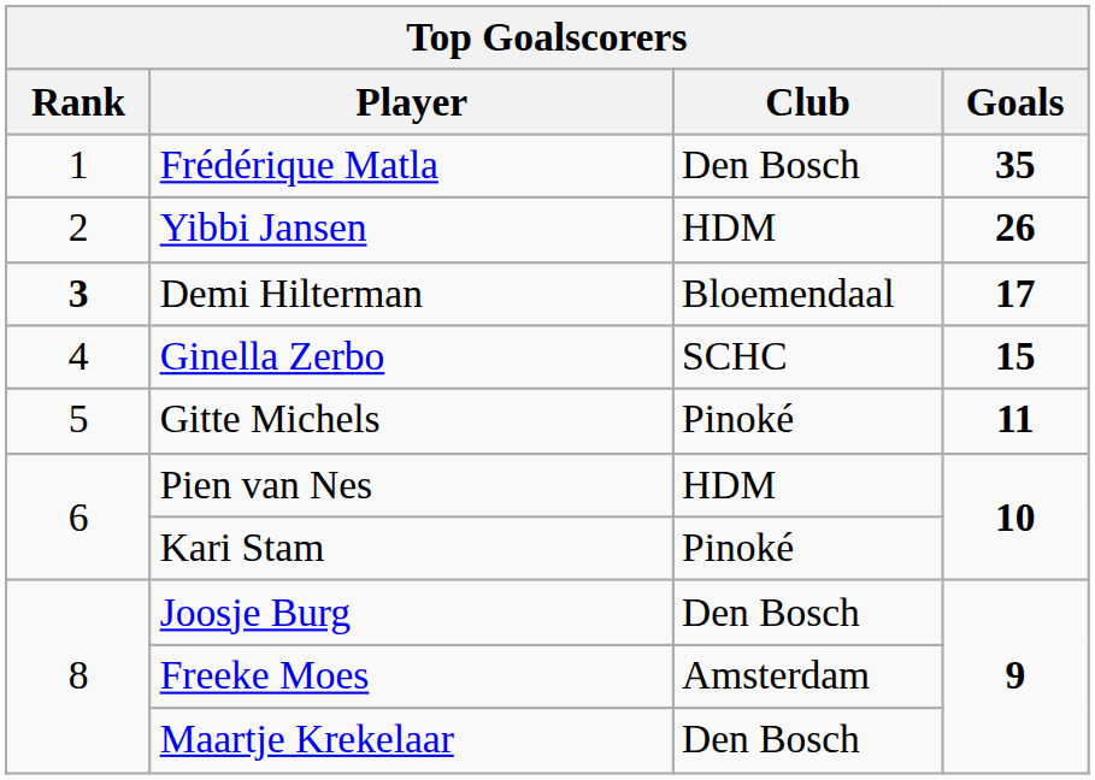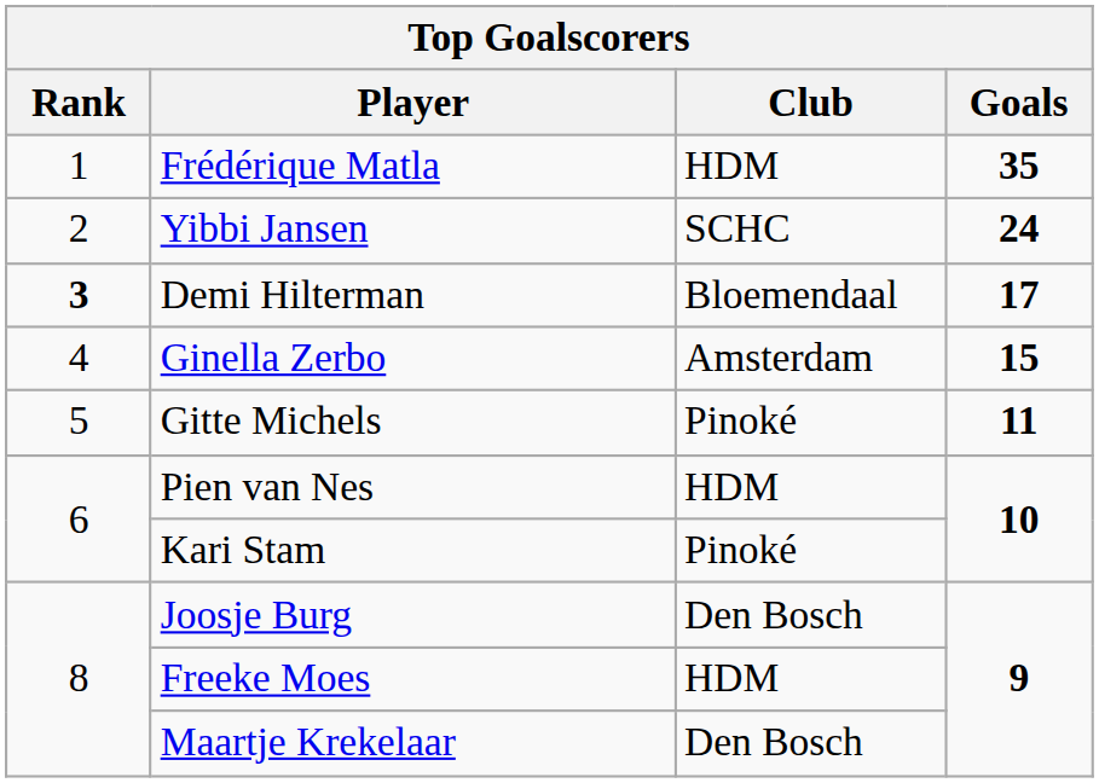Frédérique Matla | Club: Den Bosch -> HDM
Yibbi Jansen | Club: HDM -> SCHC
Yibbi Jansen | Goals: 26 -> 24
Ginella Zerbo | Club: SCHC -> Amsterdam
Freeke Moes | Club: Amsterdam -> HDM
